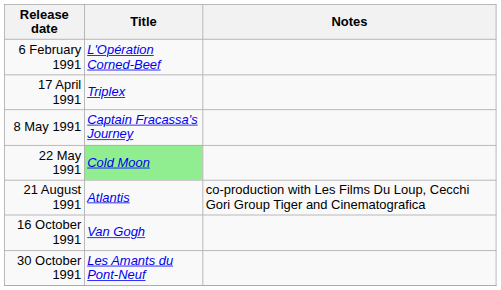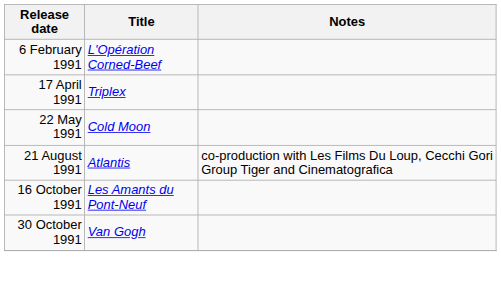- row: 8 May 1991 | Captain Fracassa's Journey
22 May 1991 | Title: lightgreen background -> no background
16 October 1991 | Title: Van Gogh -> Les Amants du Pont-Neuf
30 October 1991 | Title: Les Amants du Pont-Neuf -> Van Gogh
